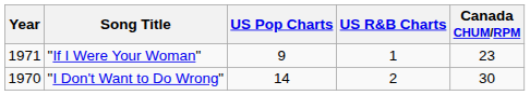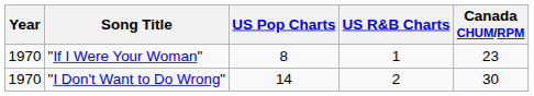"If I Were Your Woman" | Year: 1971 -> 1970
"If I Were Your Woman" | US Pop Charts: 9 -> 8
